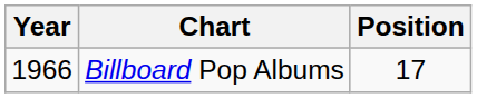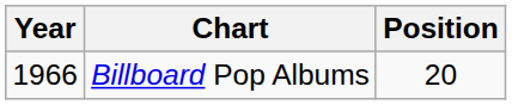Billboard Pop Albums | Position: 17 -> 20
